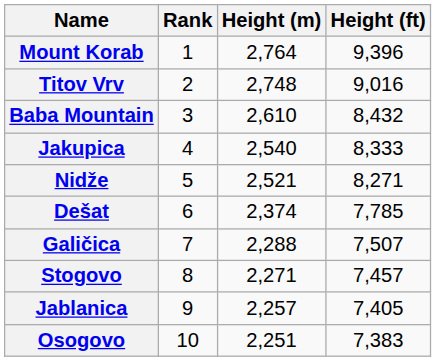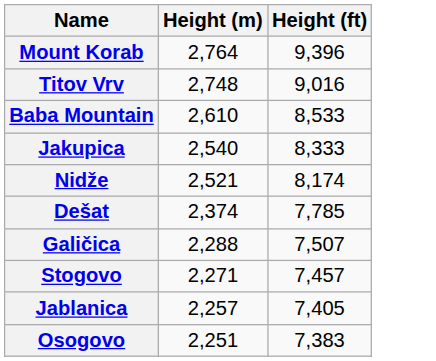- column: Rank | 1 | 2 | 3 | 4 | 5 | 6 | 7 | 8 | 9 | 10
Baba Mountain | Height (ft): 8,432 -> 8,533
Nidže | Height (ft): 8,271 -> 8,174
